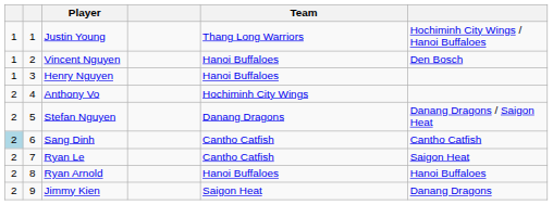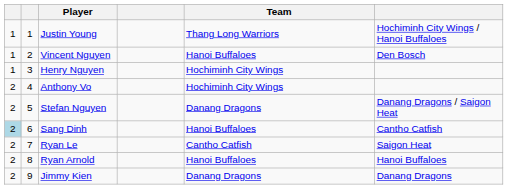Henry Nguyen | Team: Hanoi Buffaloes -> Hochiminh City Wings
Sang Dinh | Team: Cantho Catfish -> Hanoi Buffaloes
Jimmy Kien | Team: Saigon Heat -> Danang Dragons
